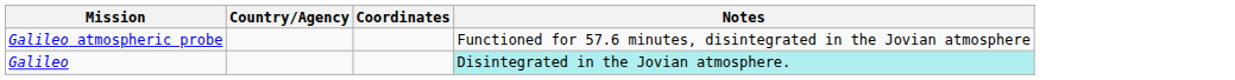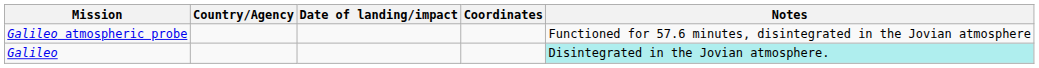+ column: Date of landing/impact
